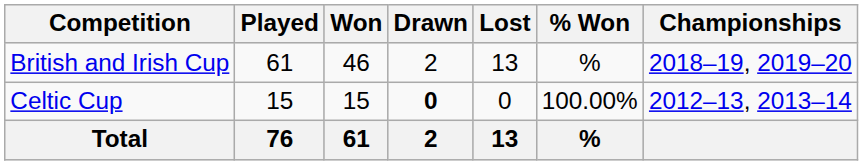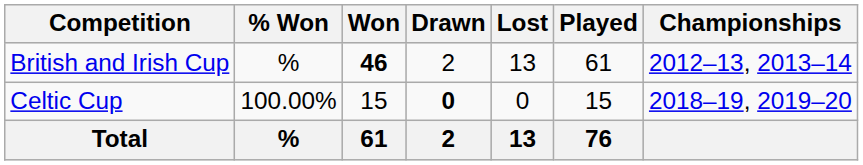columns swapped: Played <-> % Won
British and Irish Cup | Won: normal -> bold
British and Irish Cup | Championships: 2018–19, 2019–20 -> 2012–13, 2013–14
Celtic Cup | Championships: 2012–13, 2013–14 -> 2018–19, 2019–20
